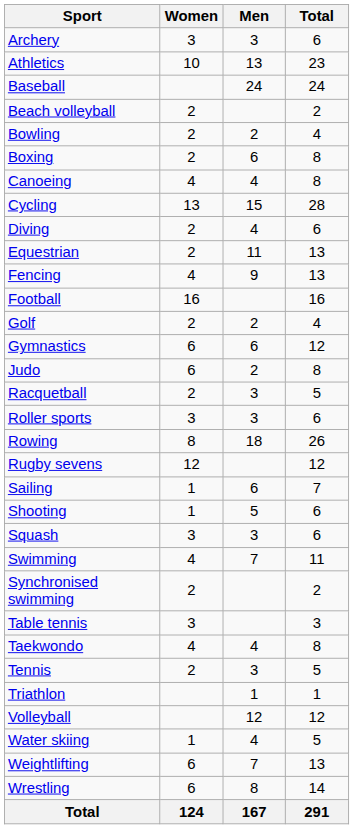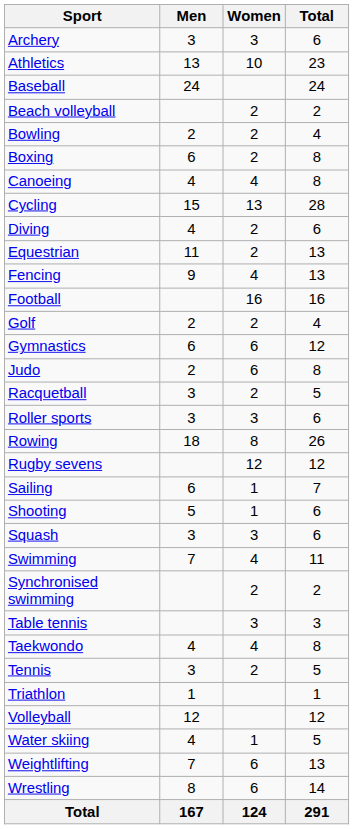columns swapped: Men <-> Women
